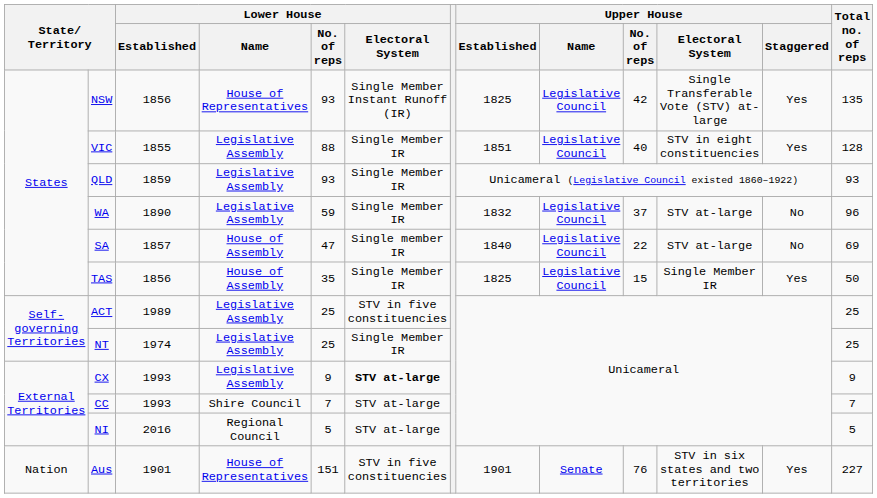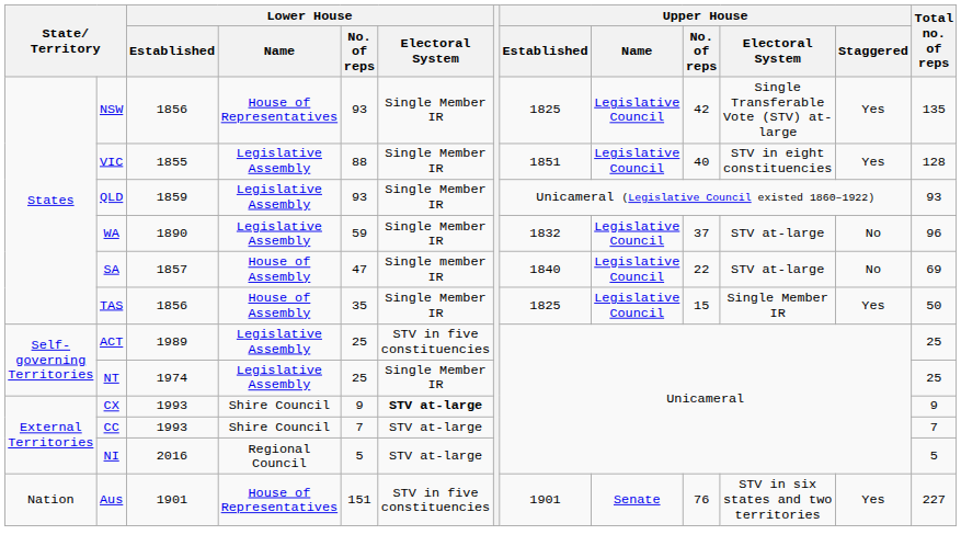NSW | Lower House / Electoral System: Single Member Instant Runoff (IR) -> Single Member IR
CX | Lower House / Name: Legislative Assembly -> Shire Council
